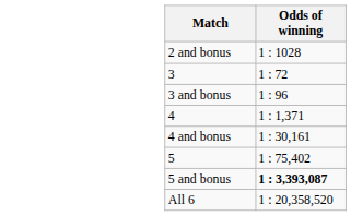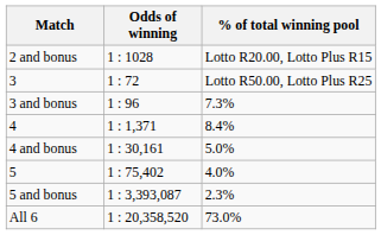+ column: % of total winning pool | Lotto R20.00, Lotto Plus R15 | Lotto R50.00, Lotto Plus R25 | 7.3% | 8.4% | 5.0% | 4.0% | 2.3% | 73.0%
5 and bonus | Odds of winning: bold -> normal
